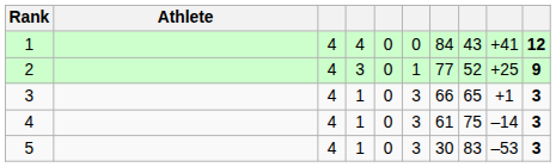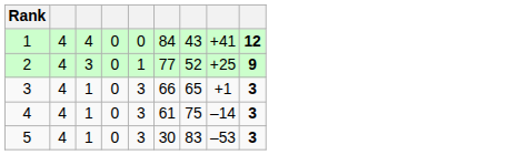- column: Athlete
